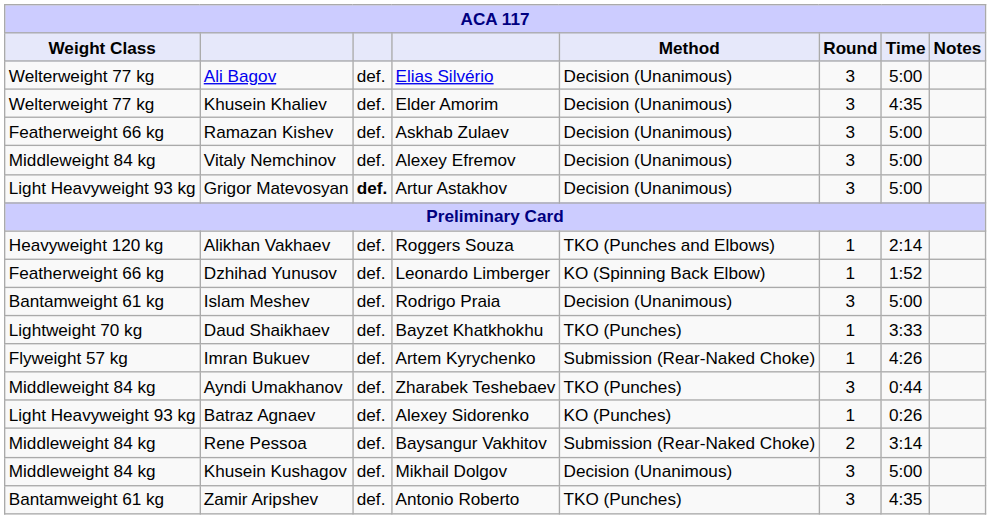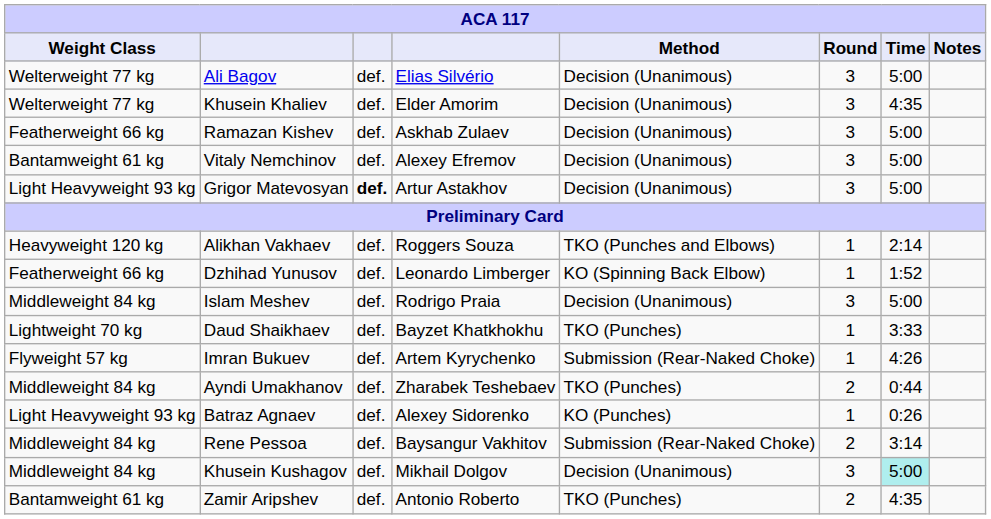Vitaly Nemchinov | Weight Class: Middleweight 84 kg -> Bantamweight 61 kg
Islam Meshev | Weight Class: Bantamweight 61 kg -> Middleweight 84 kg
Ayndi Umakhanov | Round: 3 -> 2
Khusein Kushagov | Time: no background -> paleturquoise background
Zamir Aripshev | Round: 3 -> 2
